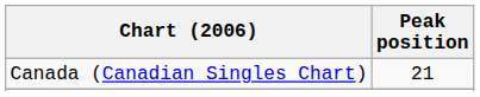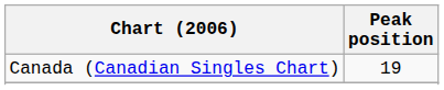Canada (Canadian Singles Chart) | Peak position: 21 -> 19
